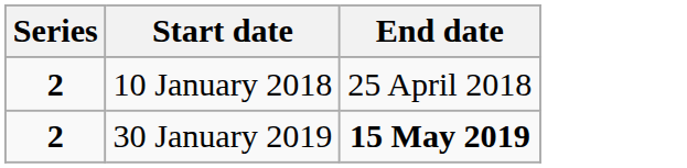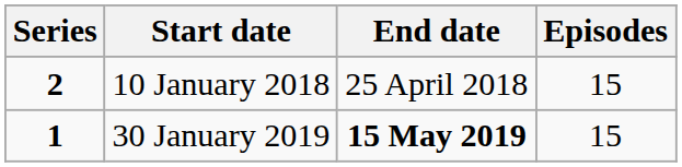+ column: Episodes | 15 | 15
30 January 2019 | Series: 2 -> 1
